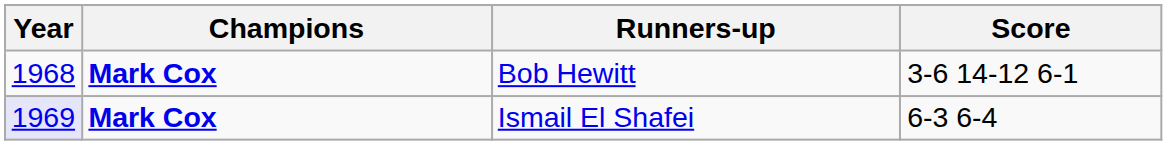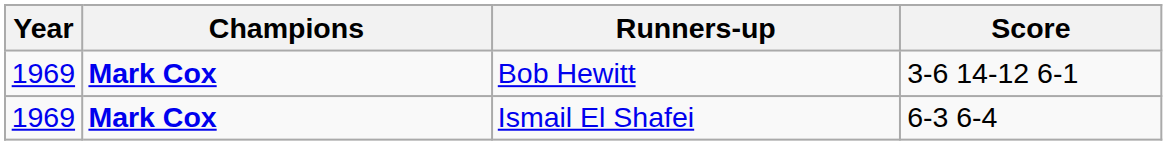Bob Hewitt | Year: 1968 -> 1969
Ismail El Shafei | Year: lavender background -> no background
